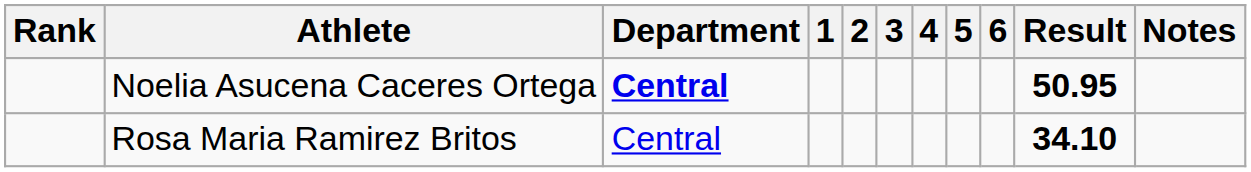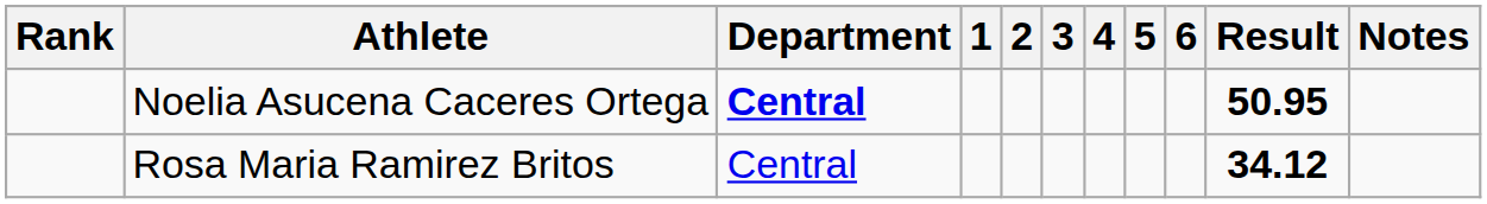Rosa Maria Ramirez Britos | Result: 34.10 -> 34.12
